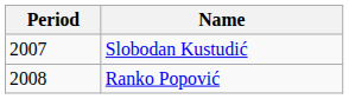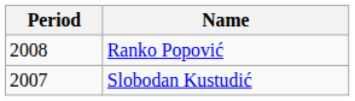rows swapped: Slobodan Kustudić <-> Ranko Popović
